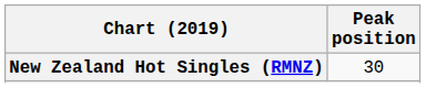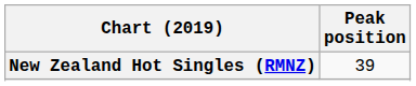New Zealand Hot Singles (RMNZ) | Peak position: 30 -> 39
